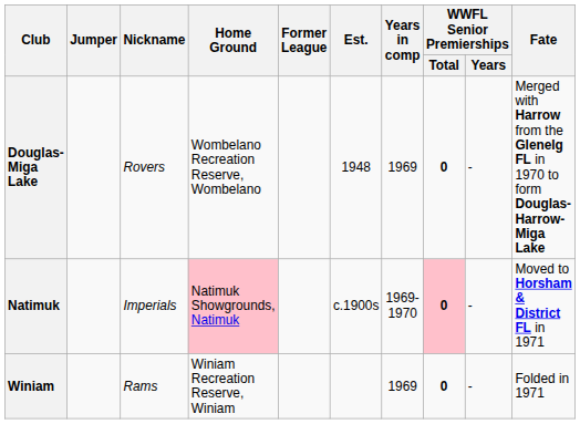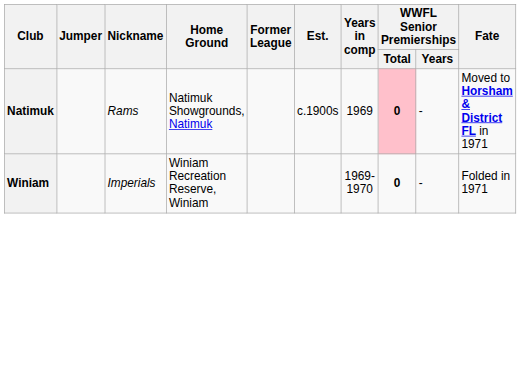- row: Douglas-Miga Lake | Rovers | Wombelano Recreation Reserve, Wombelano | 1948 | 1969 | 0 | - | Merged with Harrow from the Glenelg FL in 1970 to form Douglas-Harrow-Miga Lake
Natimuk | Nickname: Imperials -> Rams
Natimuk | Home Ground: pink background -> no background
Natimuk | Years in comp: 1969-1970 -> 1969
Winiam | Nickname: Rams -> Imperials
Winiam | Years in comp: 1969 -> 1969-1970
